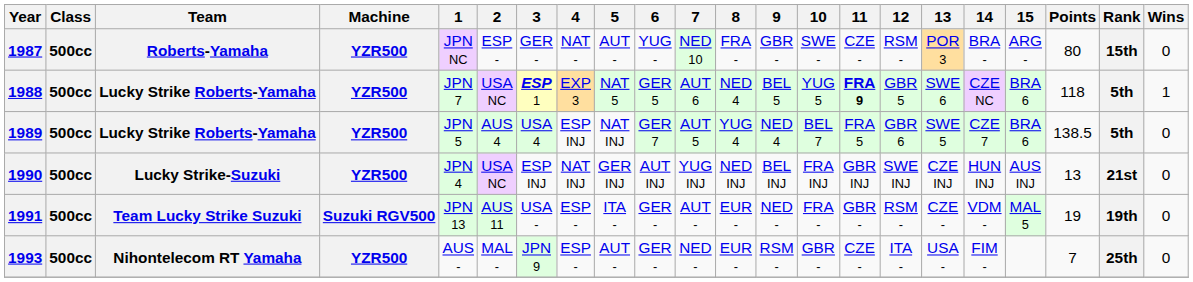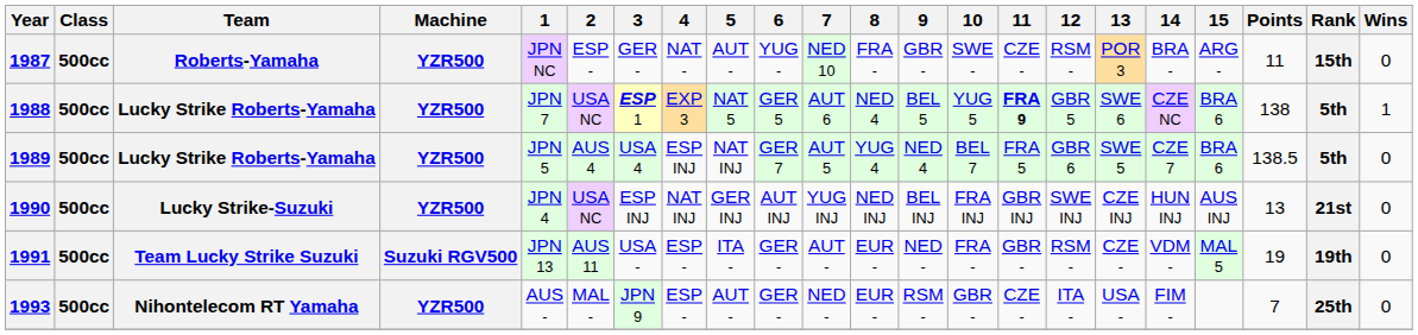1987 | Points: 80 -> 11
1988 | Points: 118 -> 138
